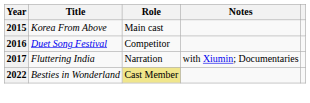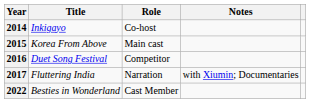+ row: 2014 | Inkigayo | Co-host
2022 | Role: khaki background -> no background
